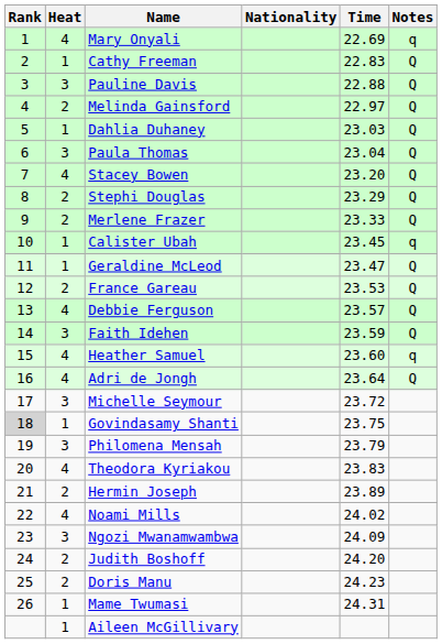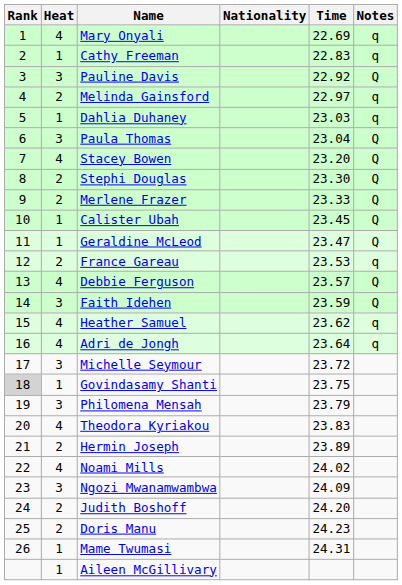Cathy Freeman | Notes: Q -> q
Pauline Davis | Time: 22.88 -> 22.92
Melinda Gainsford | Notes: Q -> q
Dahlia Duhaney | Notes: Q -> q
Stephi Douglas | Time: 23.29 -> 23.30
Calister Ubah | Notes: q -> Q
France Gareau | Notes: Q -> q
Heather Samuel | Time: 23.60 -> 23.62
Adri de Jongh | Notes: Q -> q
